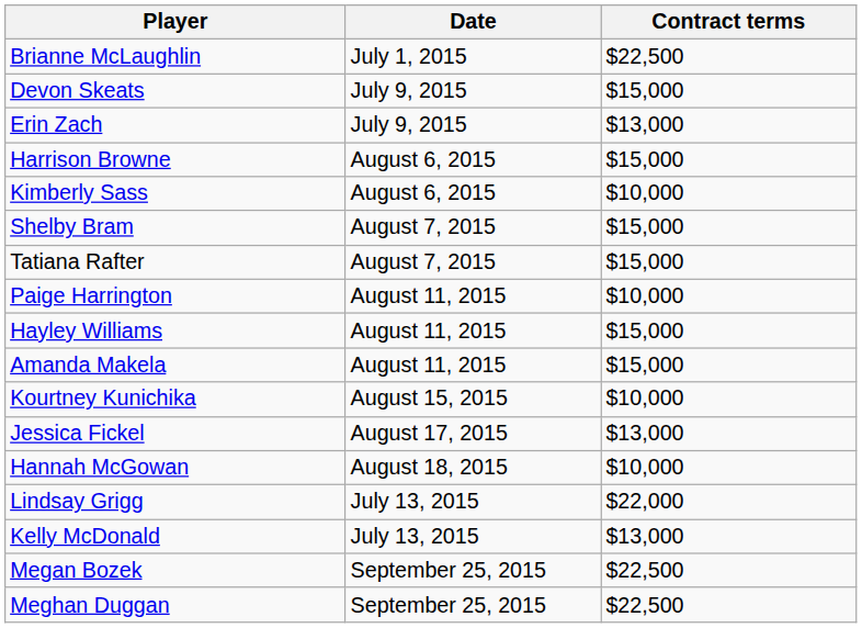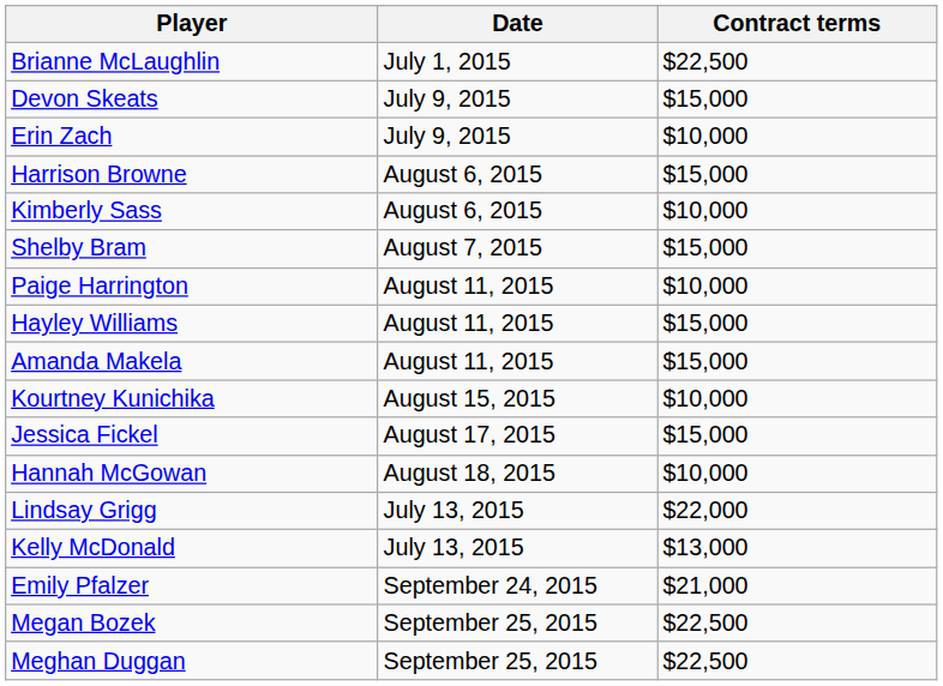Erin Zach | Contract terms: $13,000 -> $10,000
- row: Tatiana Rafter | August 7, 2015 | $15,000
Jessica Fickel | Contract terms: $13,000 -> $15,000
+ row: Emily Pfalzer | September 24, 2015 | $21,000
